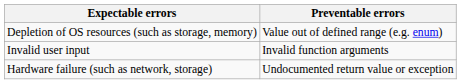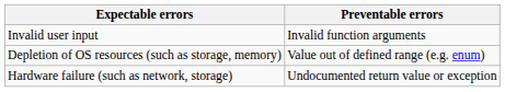rows swapped: Invalid user input <-> Depletion of OS resources (such as storage, memory)
